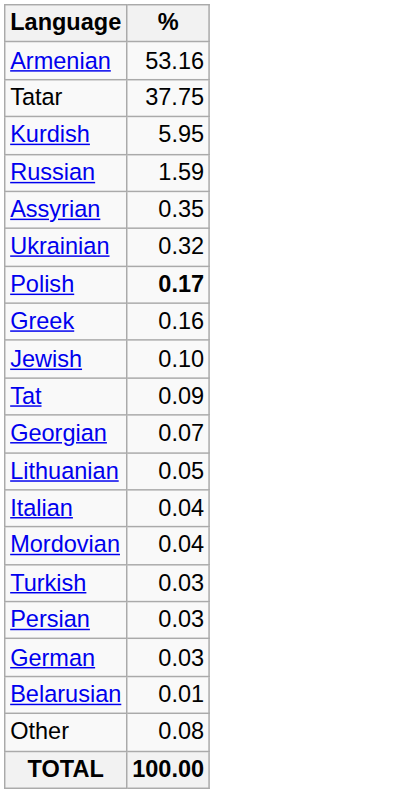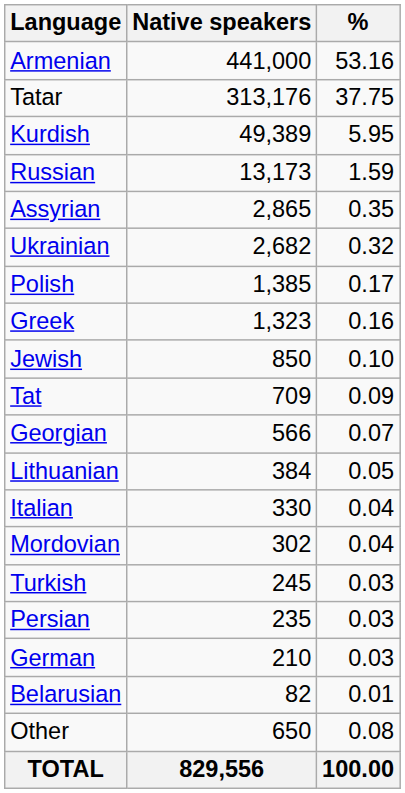+ column: Native speakers | 441,000 | 313,176 | 49,389 | 13,173 | 2,865 | 2,682 | 1,385 | 1,323 | 850 | 709 | 566 | 384 | 330 | 302 | 245 | 235 | 210 | 82 | 650 | 829,556
Polish | %: bold -> normal
